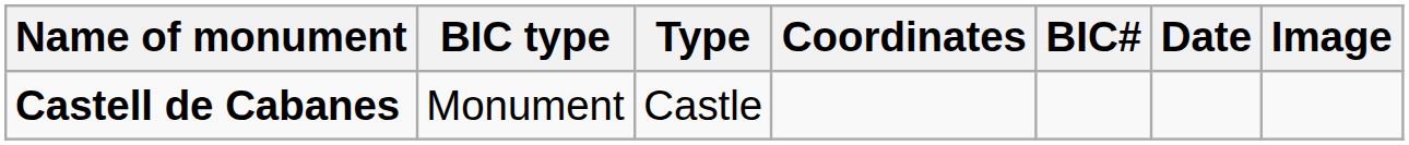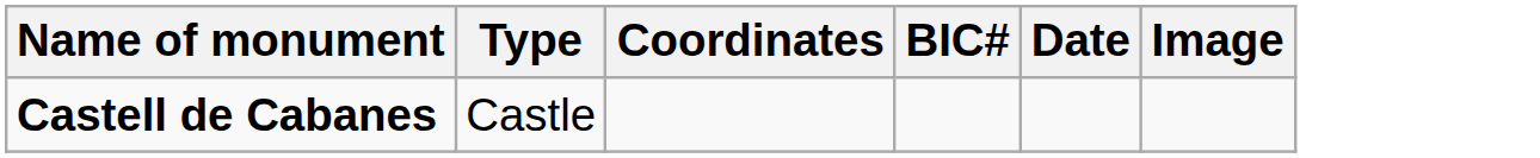- column: BIC type | Monument
